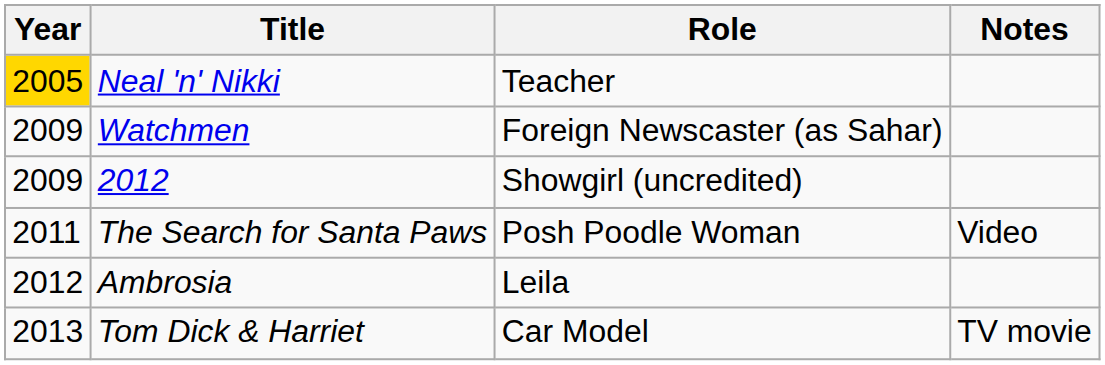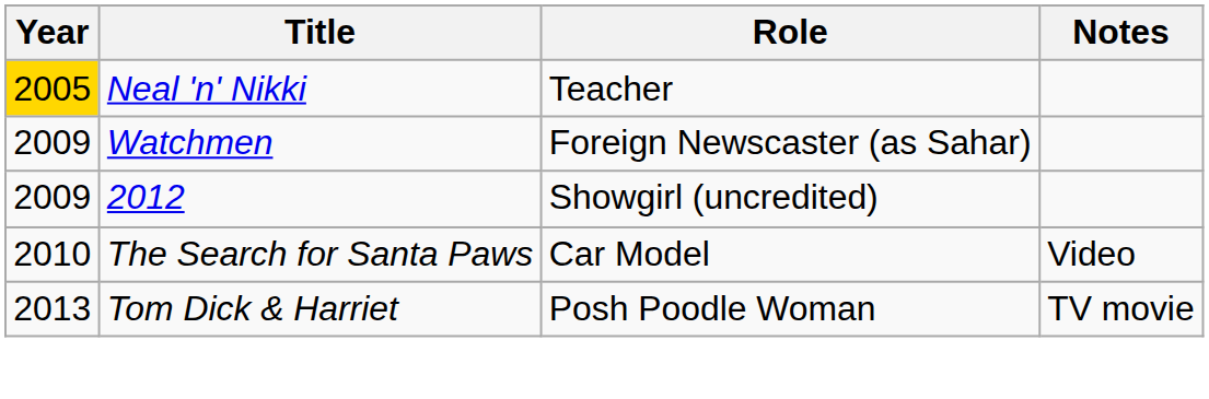The Search for Santa Paws | Year: 2011 -> 2010
The Search for Santa Paws | Role: Posh Poodle Woman -> Car Model
- row: 2012 | Ambrosia | Leila
Tom Dick & Harriet | Role: Car Model -> Posh Poodle Woman
